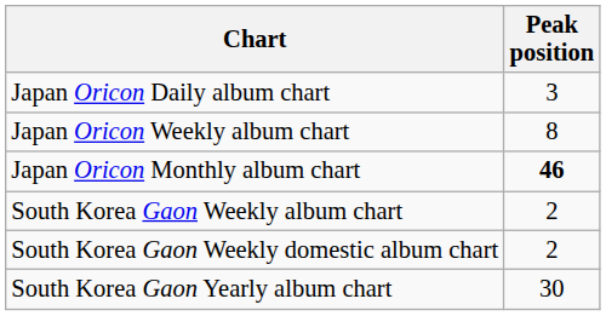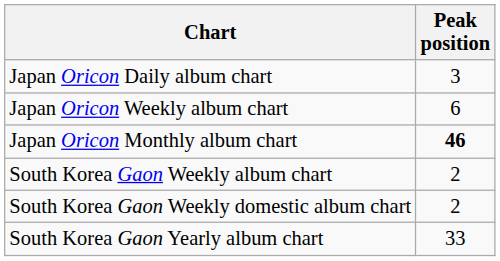Japan Oricon Weekly album chart | Peak position: 8 -> 6
South Korea Gaon Yearly album chart | Peak position: 30 -> 33
